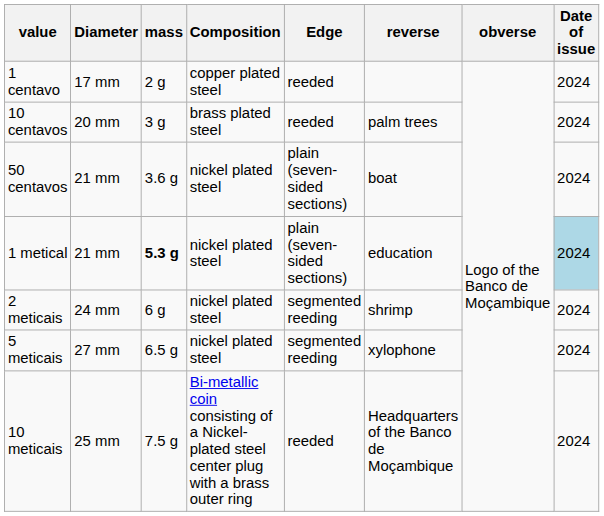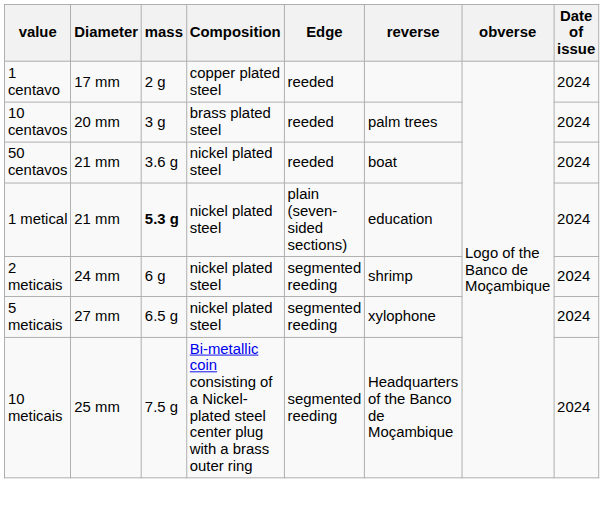50 centavos | Edge: plain (seven- sided sections) -> reeded
1 metical | Date of issue: lightblue background -> no background
10 meticais | Edge: reeded -> segmented reeding
